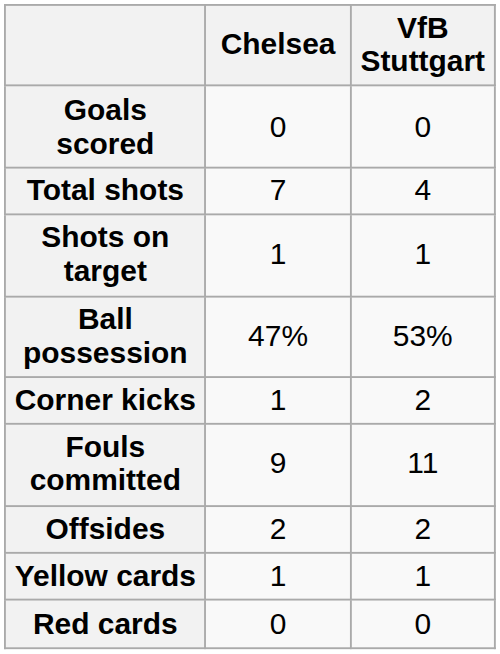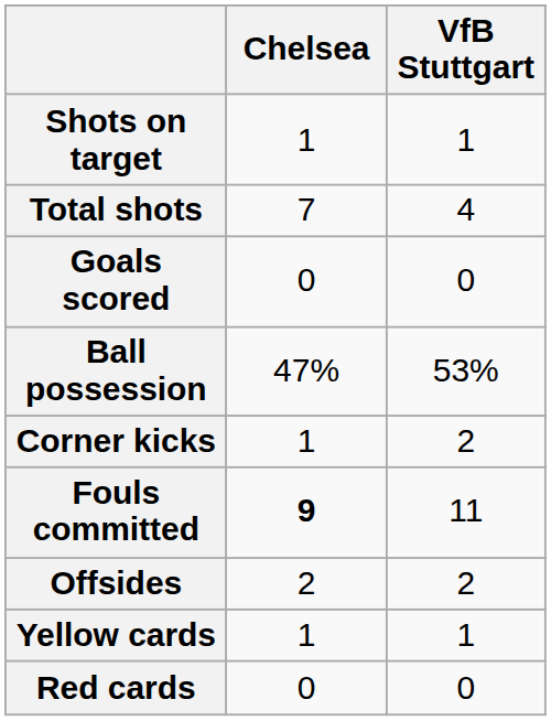rows swapped: Goals scored <-> Shots on target
Fouls committed | Chelsea: normal -> bold
